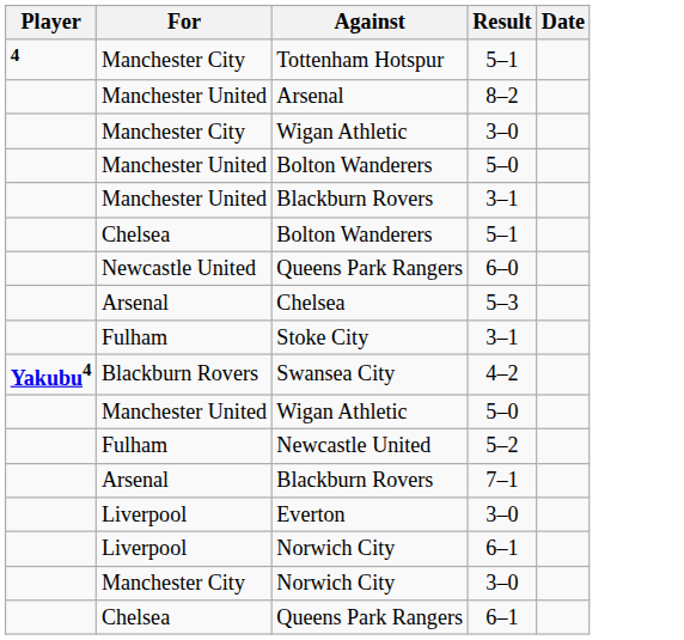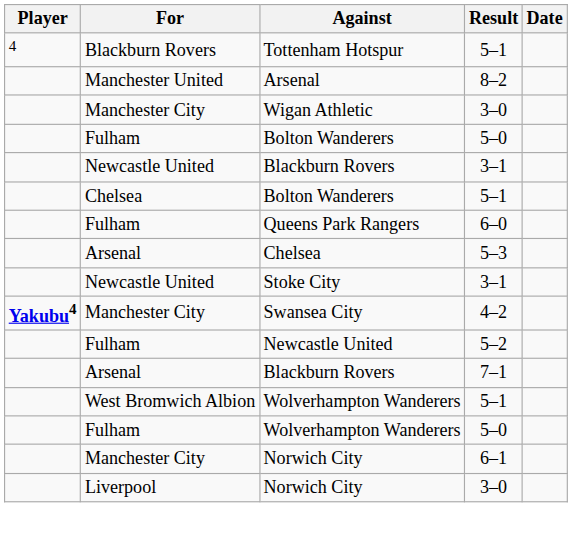Tottenham Hotspur | Player: bold -> normal
Tottenham Hotspur | For: Manchester City -> Blackburn Rovers
Bolton Wanderers / 5–0 | For: Manchester United -> Fulham
Blackburn Rovers / 3–1 | For: Manchester United -> Newcastle United
Queens Park Rangers / 6–0 | For: Newcastle United -> Fulham
Stoke City | For: Fulham -> Newcastle United
Swansea City | For: Blackburn Rovers -> Manchester City
- row: Manchester United | Wigan Athletic | 5–0
+ row: West Bromwich Albion | Wolverhampton Wanderers | 5–1
+ row: Fulham | Wolverhampton Wanderers | 5–0
- row: Liverpool | Everton | 3–0
Norwich City / 6–1 | For: Liverpool -> Manchester City
Norwich City / 3–0 | For: Manchester City -> Liverpool
- row: Chelsea | Queens Park Rangers | 6–1
